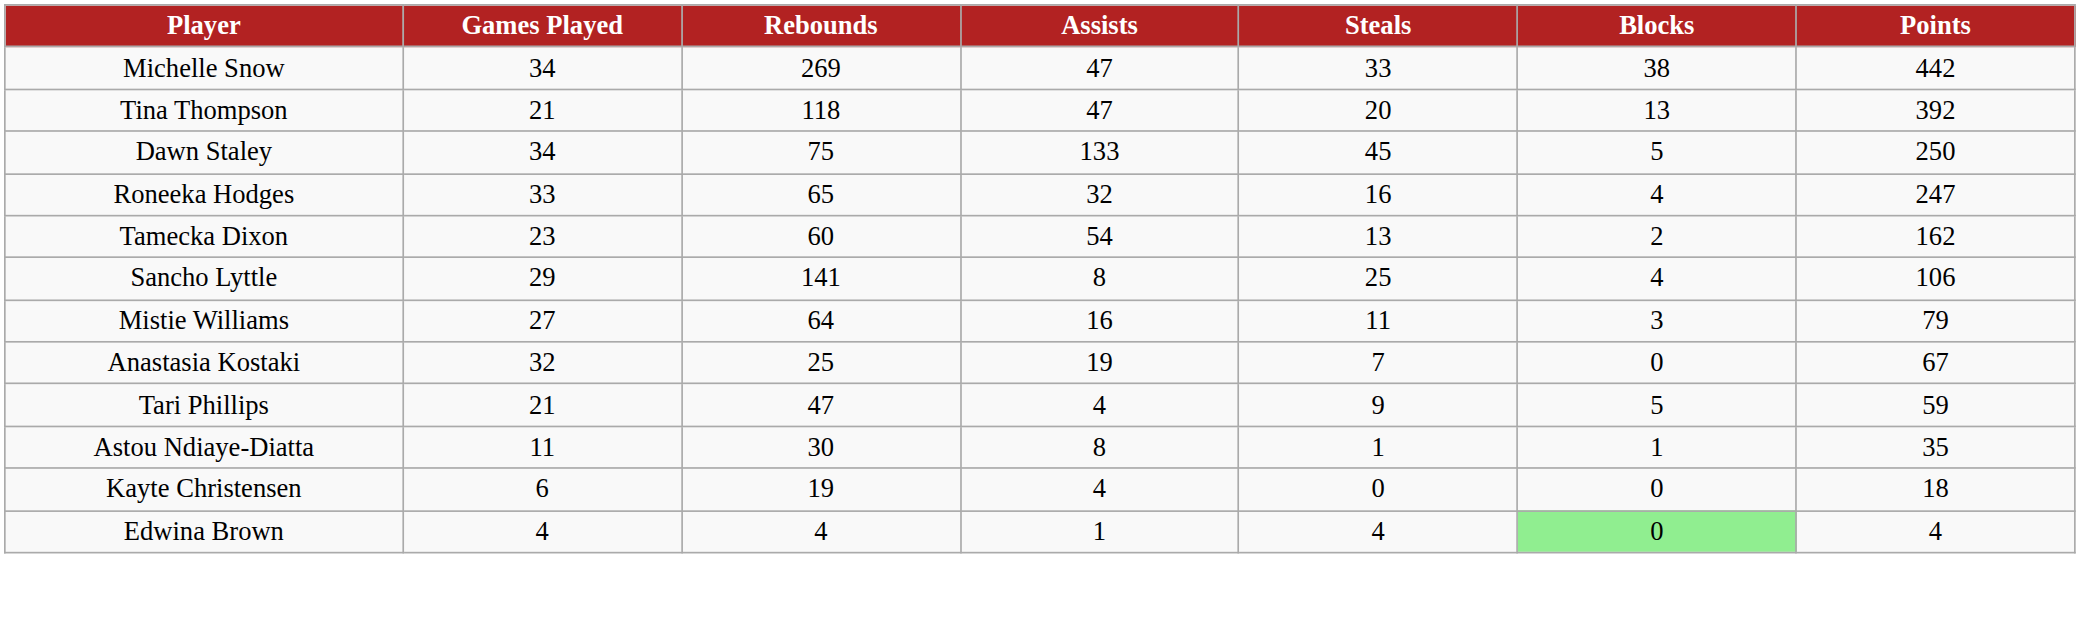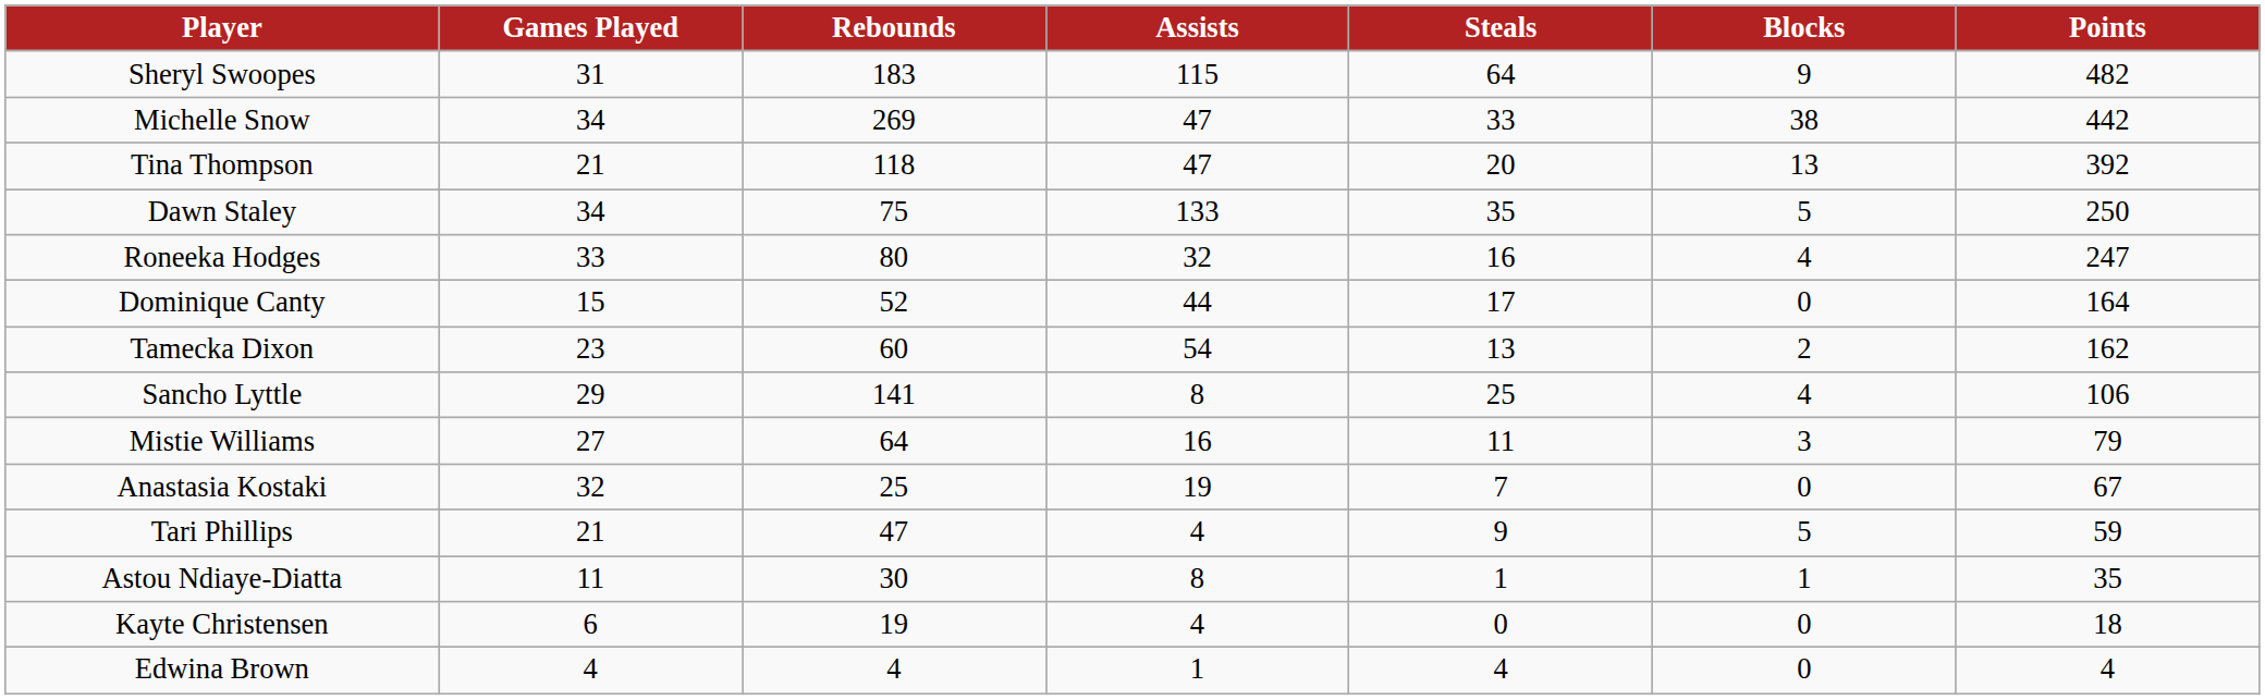+ row: Sheryl Swoopes | 31 | 183 | 115 | 64 | 9 | 482
Dawn Staley | Steals: 45 -> 35
Roneeka Hodges | Rebounds: 65 -> 80
+ row: Dominique Canty | 15 | 52 | 44 | 17 | 0 | 164
Edwina Brown | Blocks: lightgreen background -> no background
